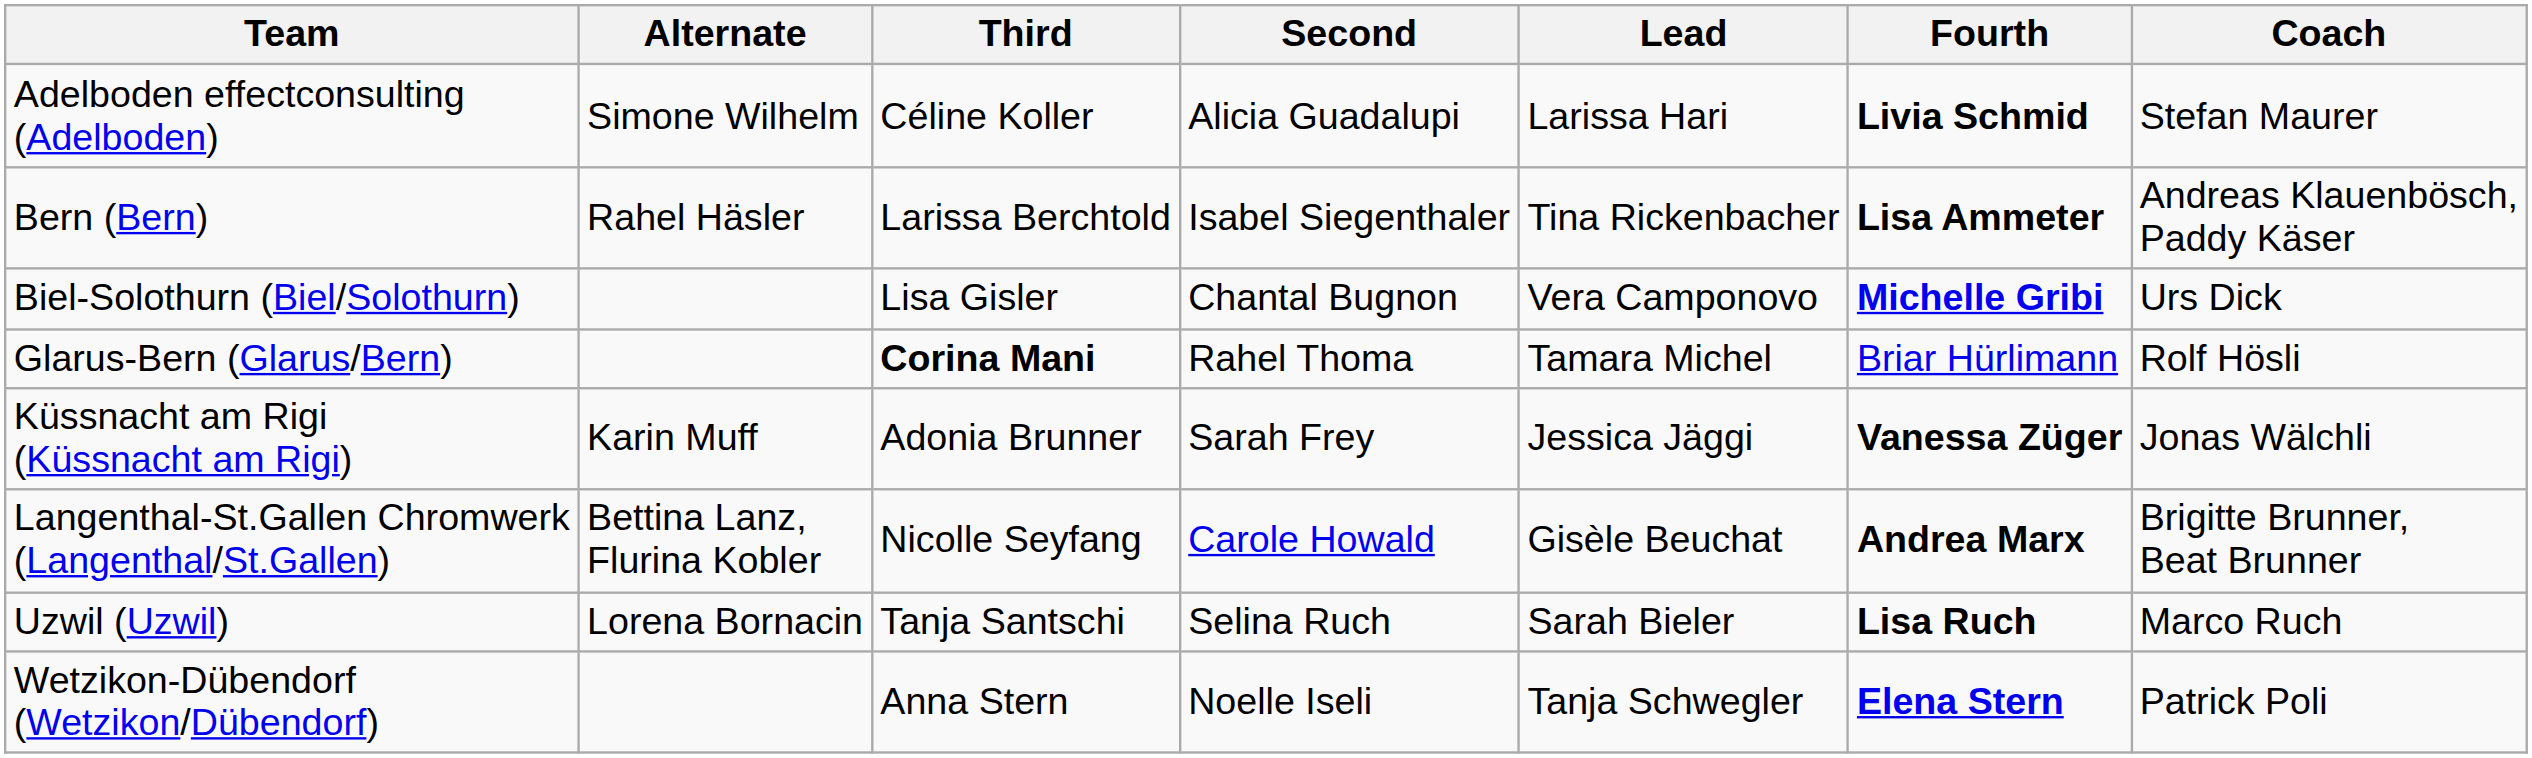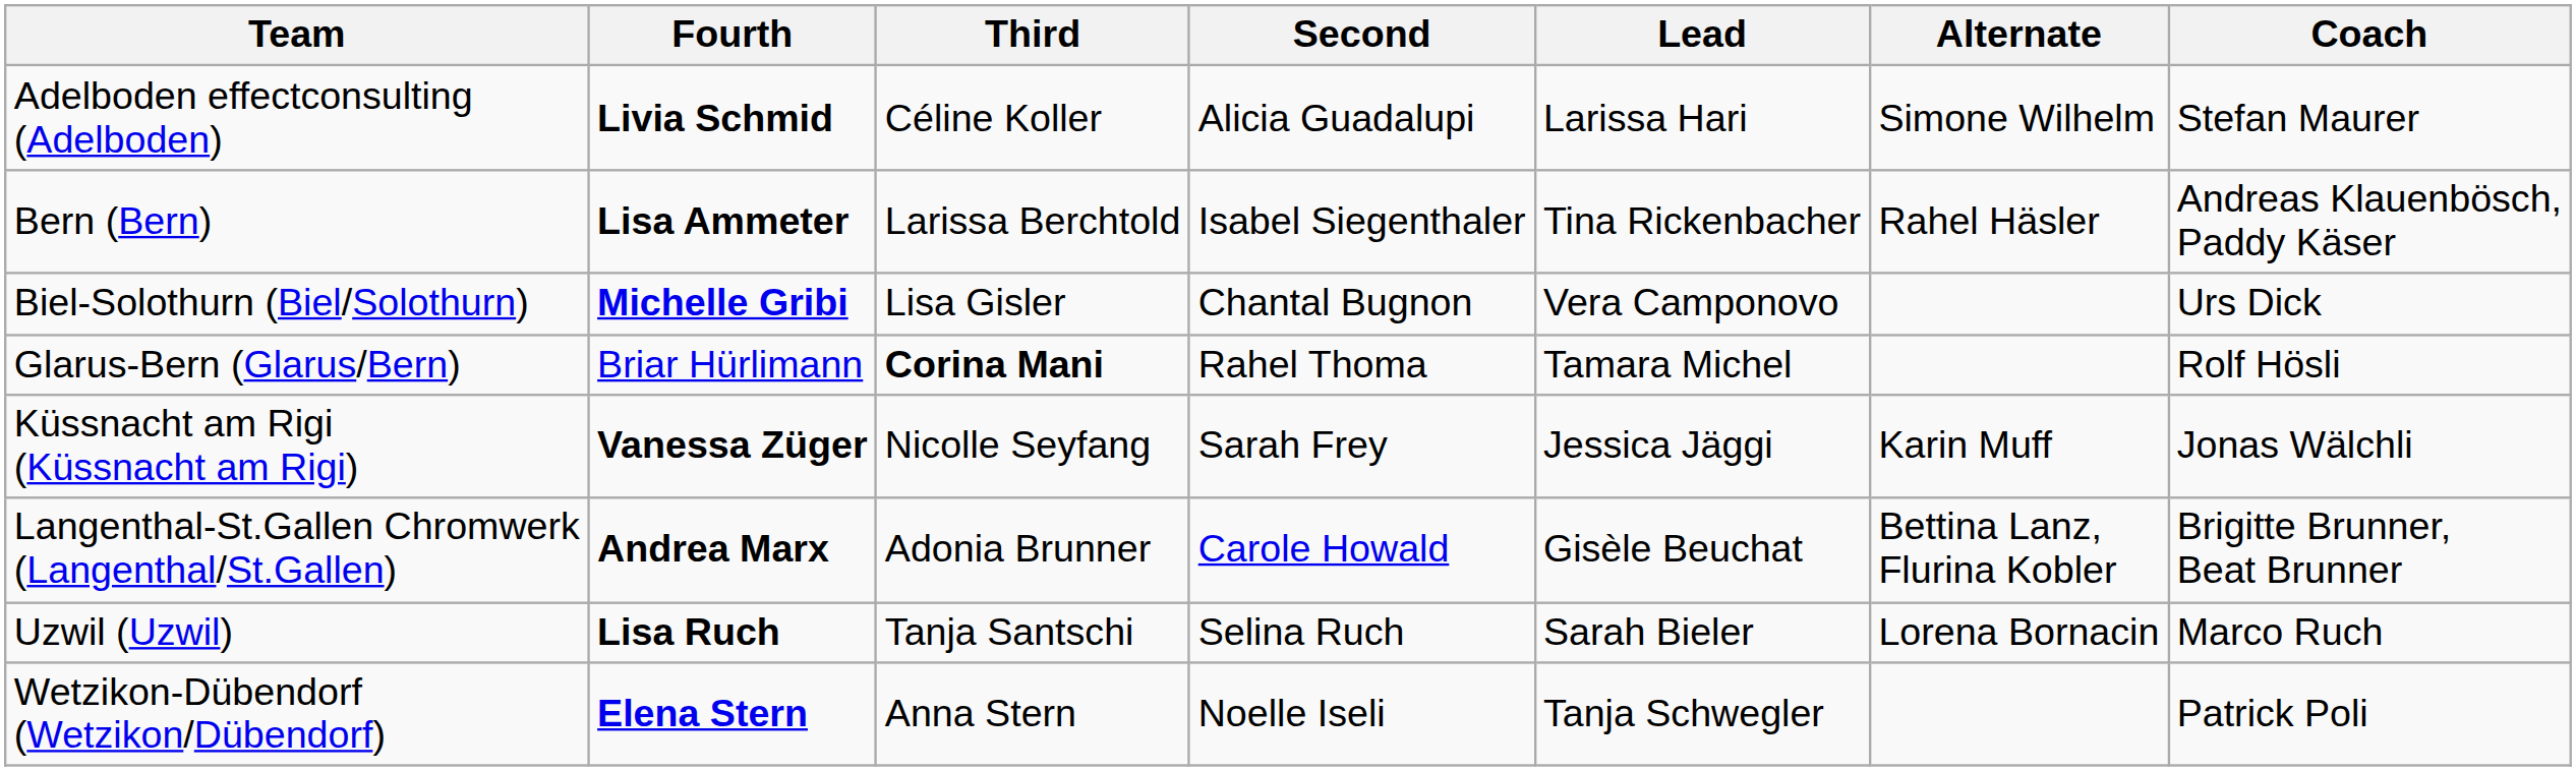columns swapped: Fourth <-> Alternate
Küssnacht am Rigi (Küssnacht am Rigi) | Third: Adonia Brunner -> Nicolle Seyfang
Langenthal-St.Gallen Chromwerk (Langenthal/St.Gallen) | Third: Nicolle Seyfang -> Adonia Brunner
